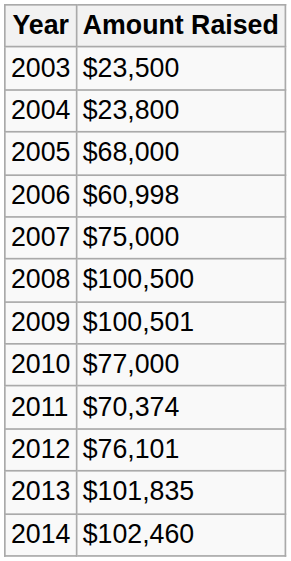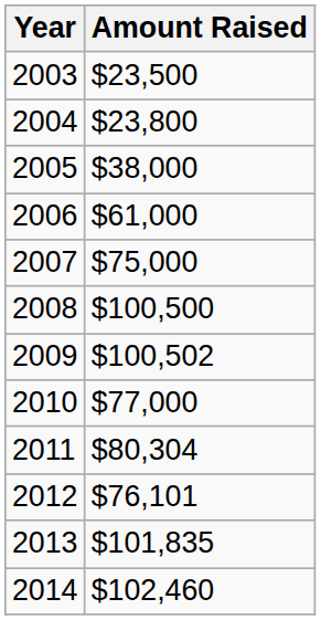2005 | Amount Raised: $68,000 -> $38,000
2006 | Amount Raised: $60,998 -> $61,000
2009 | Amount Raised: $100,501 -> $100,502
2011 | Amount Raised: $70,374 -> $80,304
